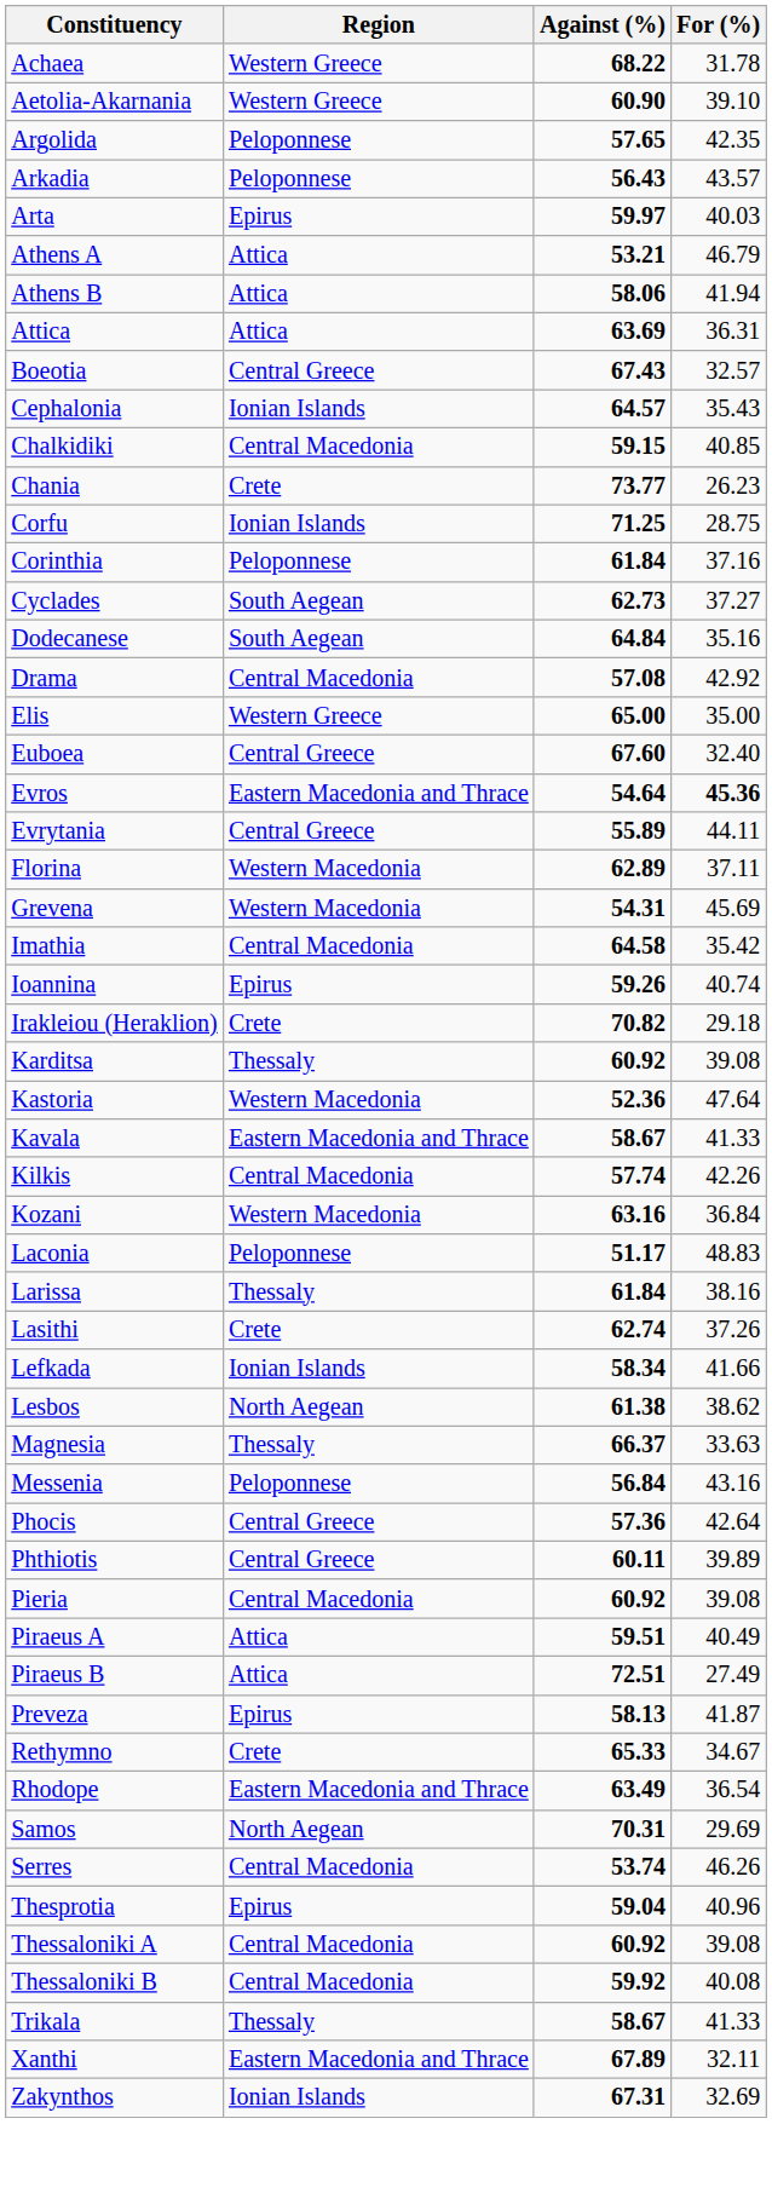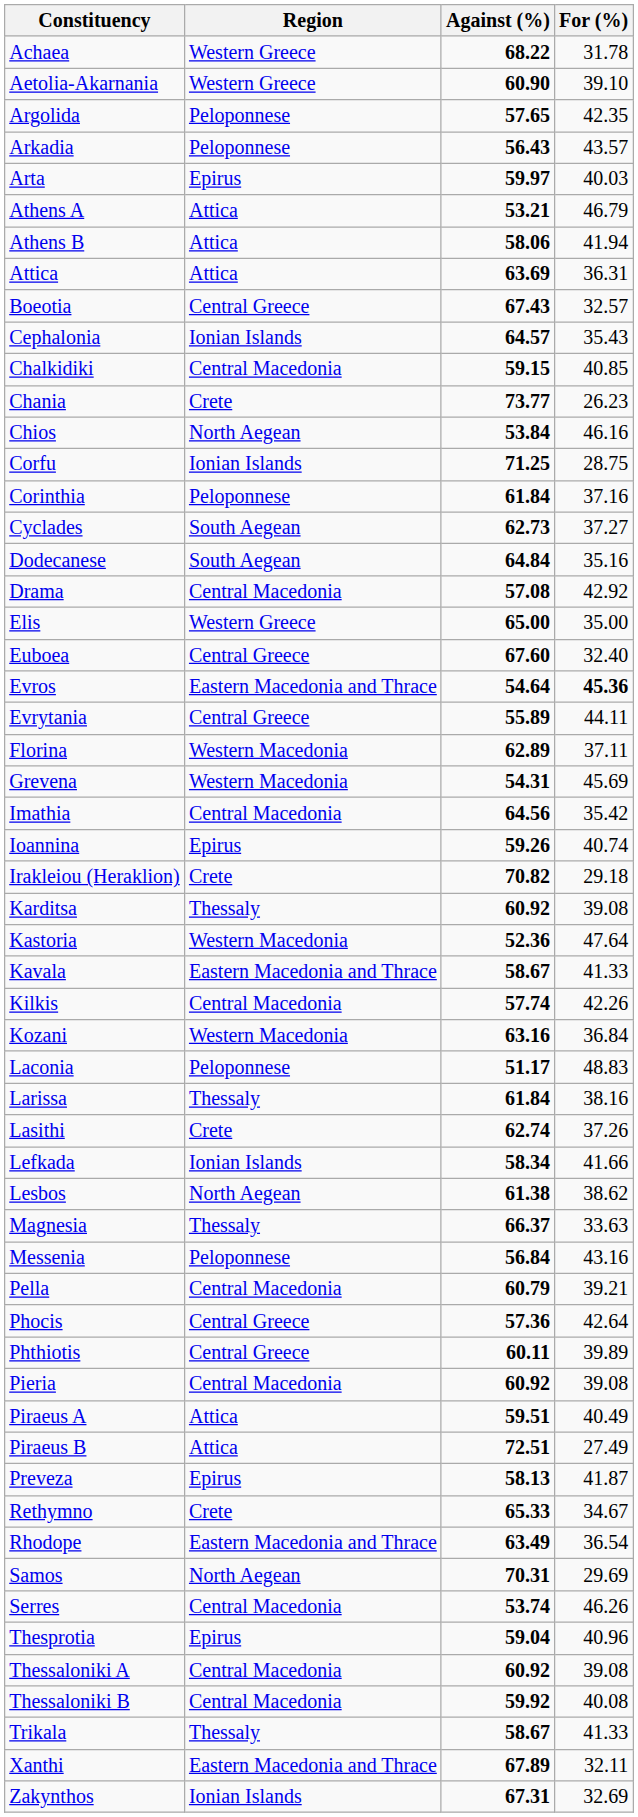+ row: Chios | North Aegean | 53.84 | 46.16
Imathia | Against (%): 64.58 -> 64.56
+ row: Pella | Central Macedonia | 60.79 | 39.21
